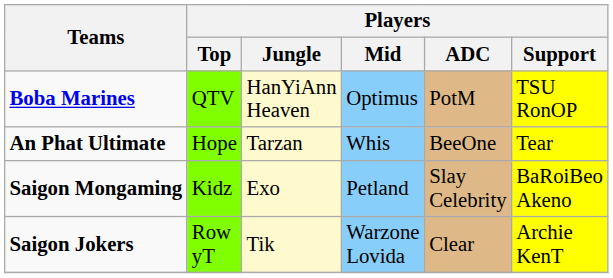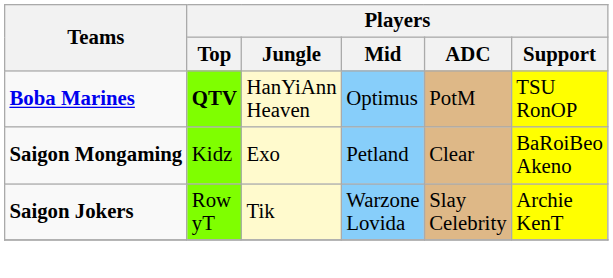Boba Marines | Players / Top: normal -> bold
- row: An Phat Ultimate | Hope | Tarzan | Whis | BeeOne | Tear
Saigon Mongaming | Players / ADC: Slay Celebrity -> Clear
Saigon Jokers | Players / ADC: Clear -> Slay Celebrity
